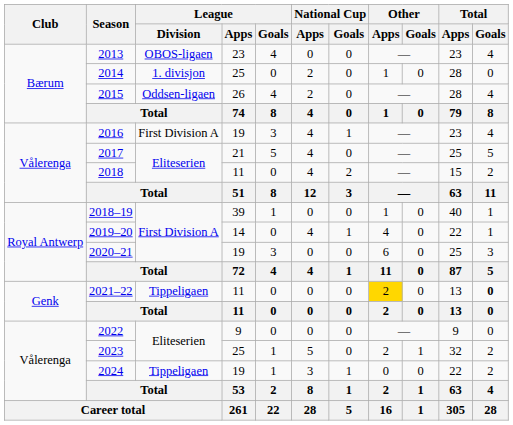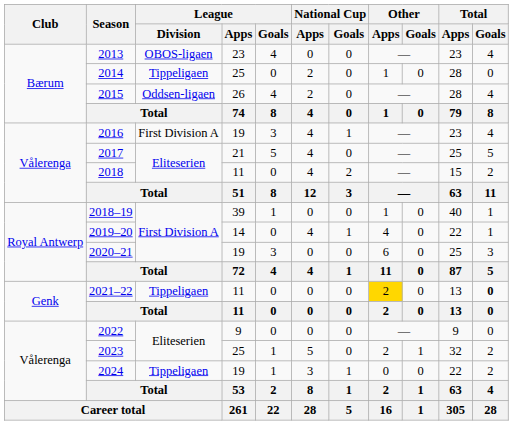2014 | League / Division: 1. divisjon -> Tippeligaen
